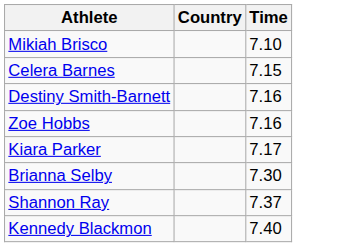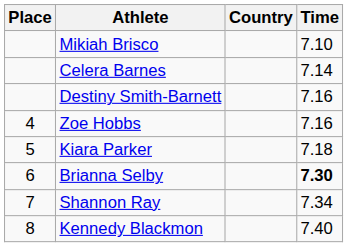+ column: Place | 4 | 5 | 6 | 7 | 8
Celera Barnes | Time: 7.15 -> 7.14
Kiara Parker | Time: 7.17 -> 7.18
Brianna Selby | Time: normal -> bold
Shannon Ray | Time: 7.37 -> 7.34
